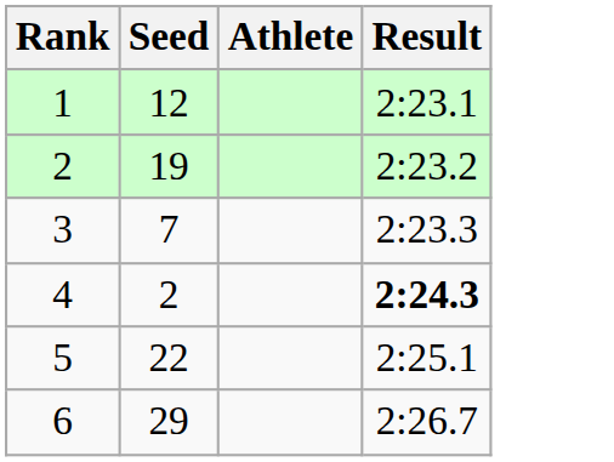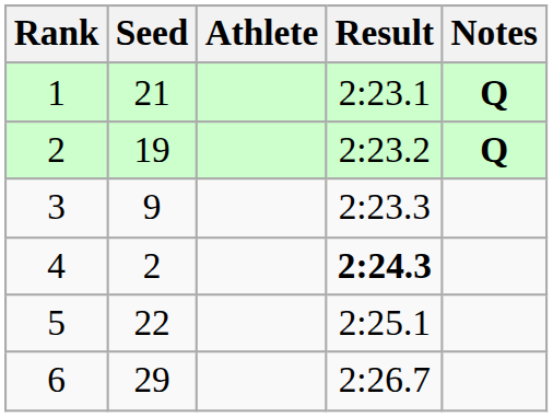+ column: Notes | Q | Q
1 | Seed: 12 -> 21
3 | Seed: 7 -> 9
